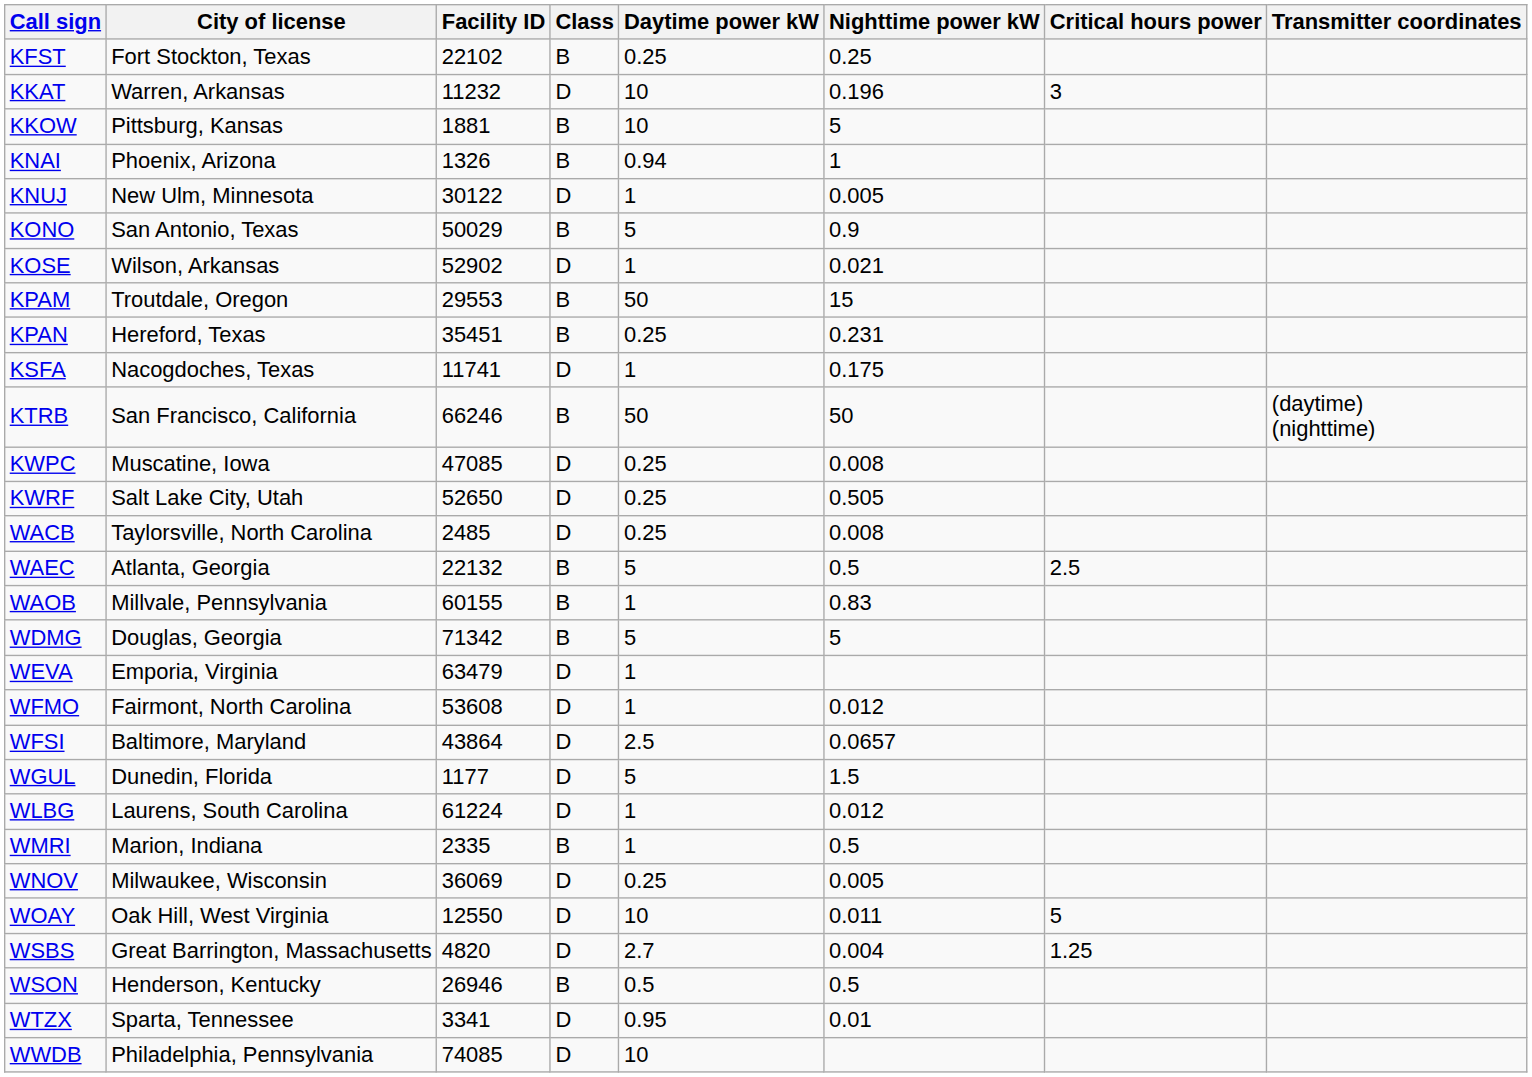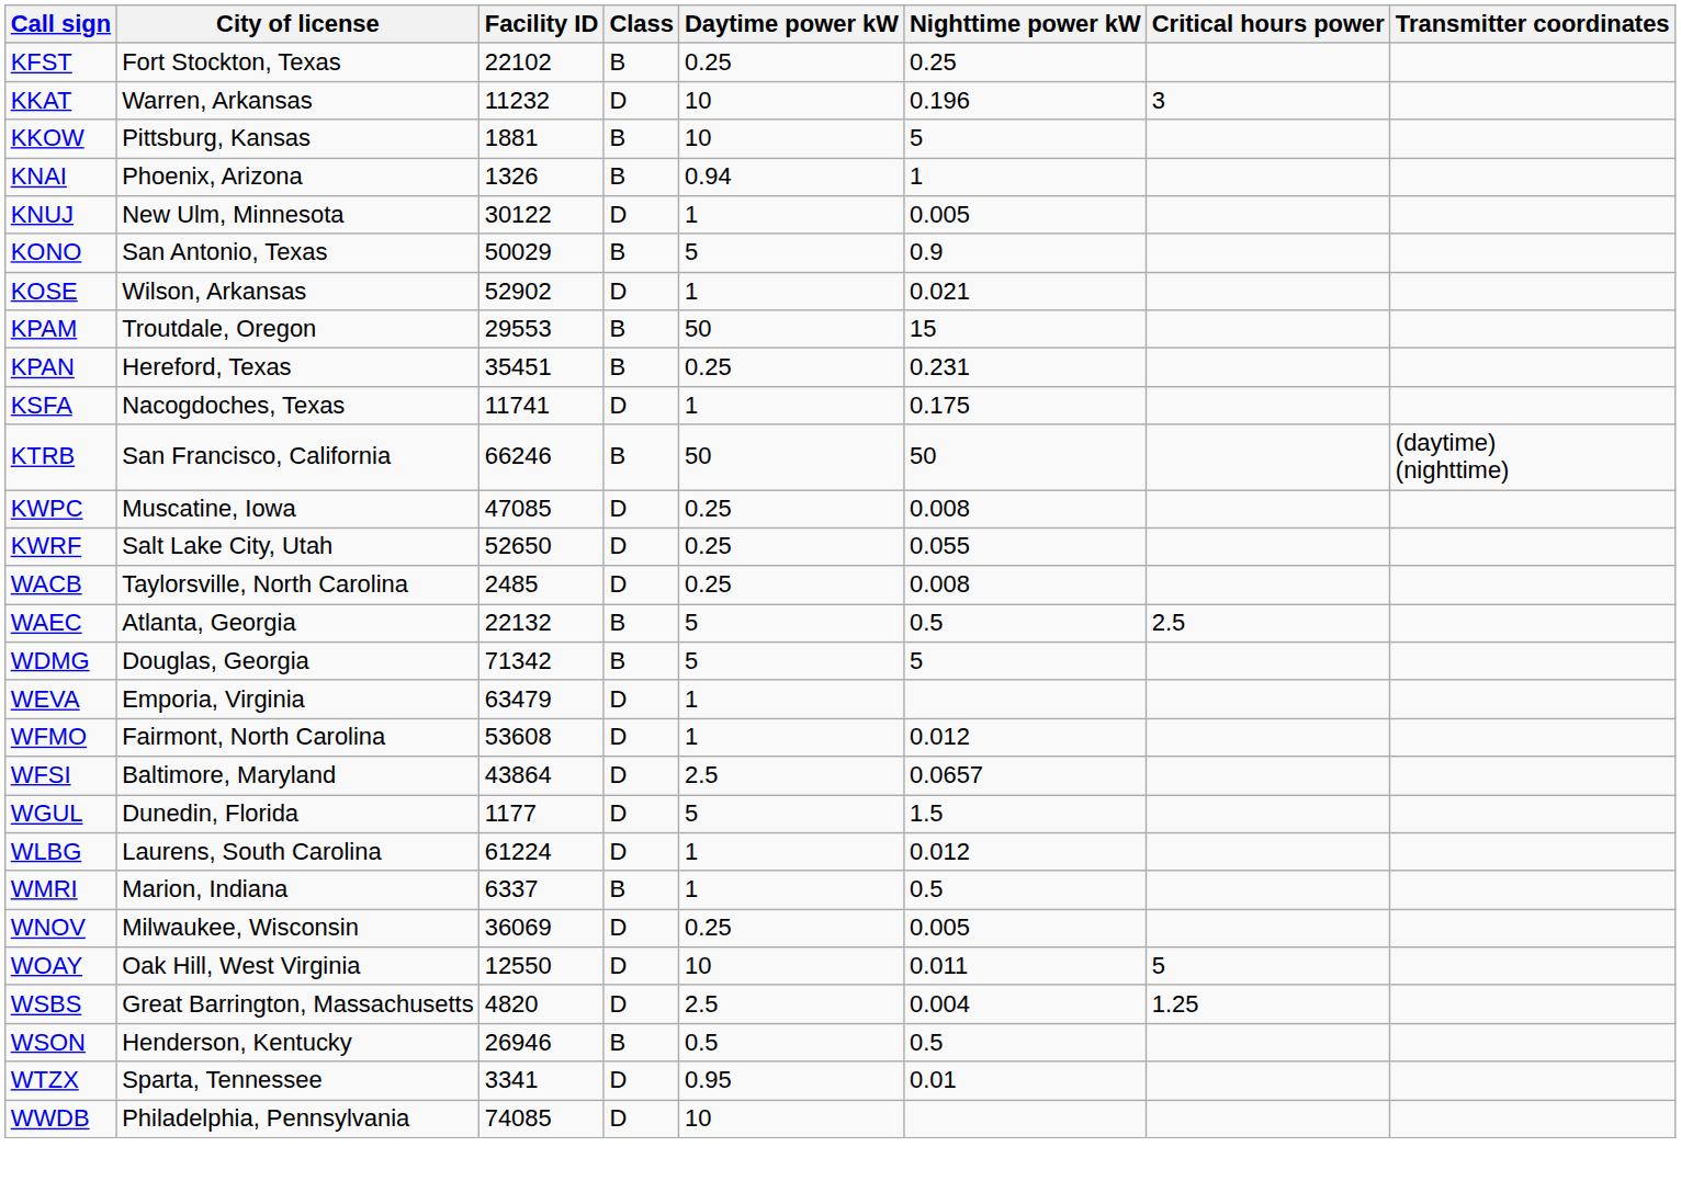KWRF | Nighttime power kW: 0.505 -> 0.055
- row: WAOB | Millvale, Pennsylvania | 60155 | B | 1 | 0.83
WMRI | Facility ID: 2335 -> 6337
WSBS | Daytime power kW: 2.7 -> 2.5
